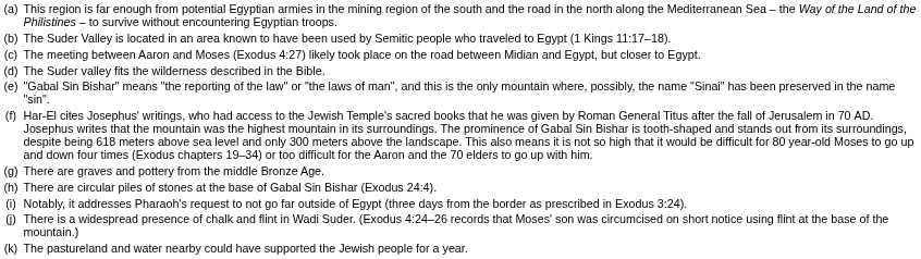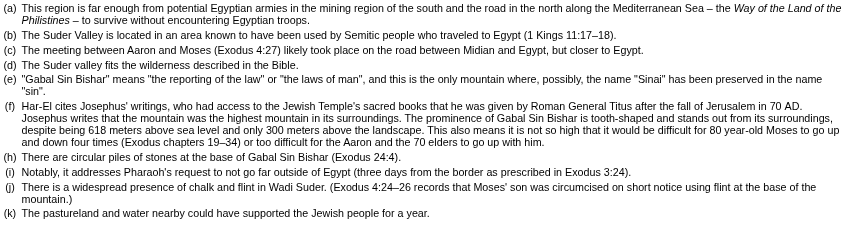- row: (g) | There are graves and pottery from the middle Bronze Age.
